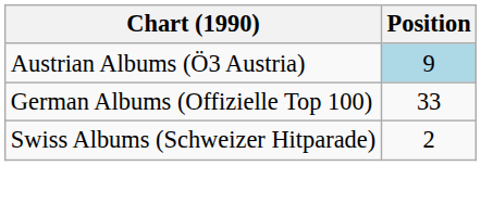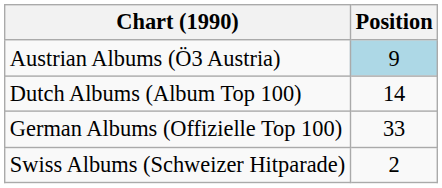+ row: Dutch Albums (Album Top 100) | 14
